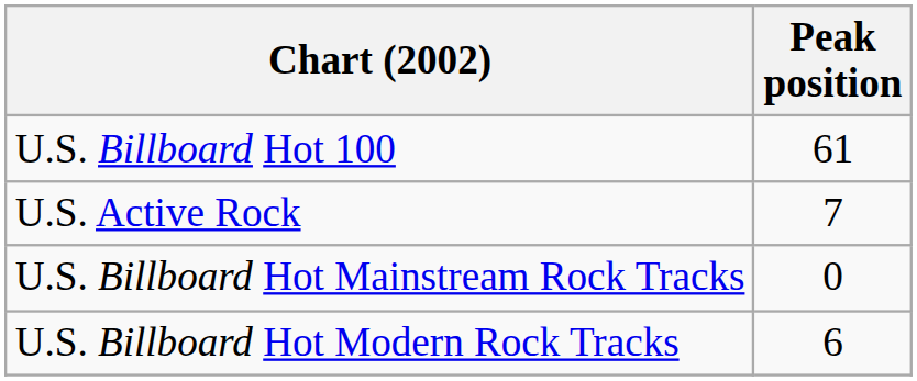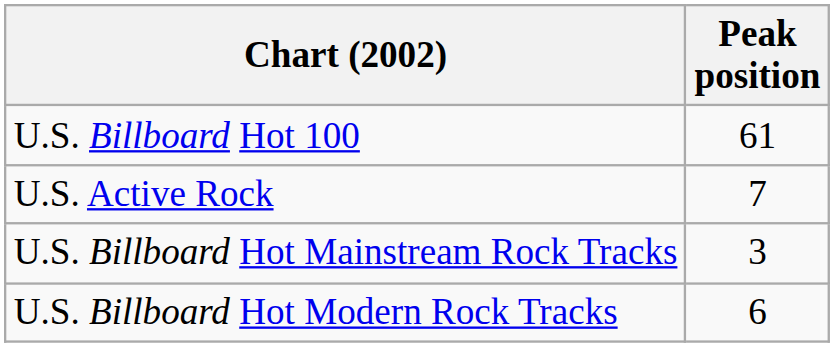U.S. Billboard Hot Mainstream Rock Tracks | Peak position: 0 -> 3
